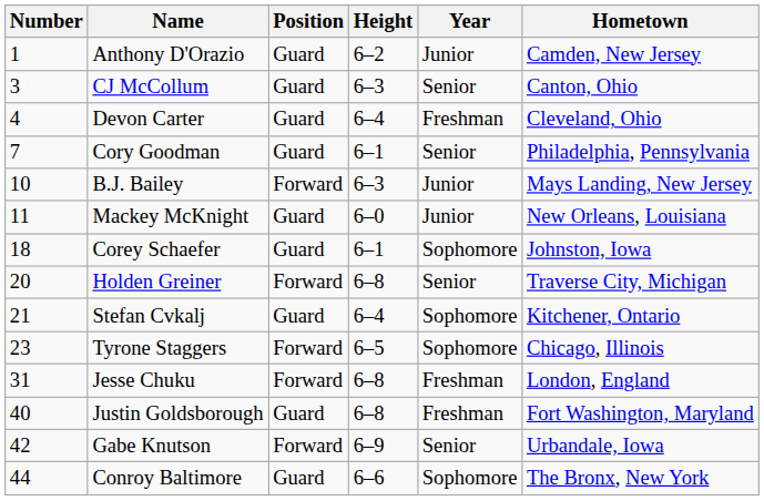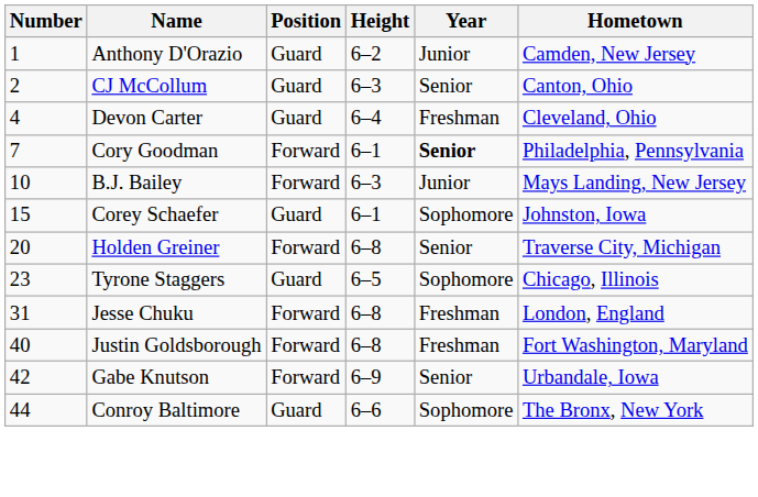CJ McCollum | Number: 3 -> 2
Cory Goodman | Position: Guard -> Forward
Cory Goodman | Year: normal -> bold
- row: 11 | Mackey McKnight | Guard | 6–0 | Junior | New Orleans, Louisiana
Corey Schaefer | Number: 18 -> 15
- row: 21 | Stefan Cvkalj | Guard | 6–4 | Sophomore | Kitchener, Ontario
Tyrone Staggers | Position: Forward -> Guard
Justin Goldsborough | Position: Guard -> Forward
